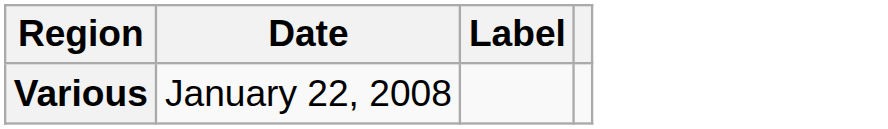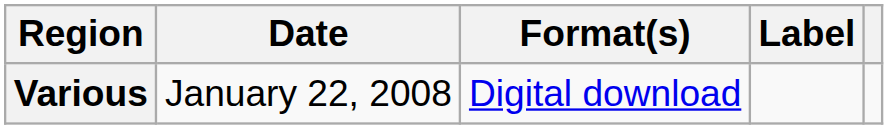+ column: Format(s) | Digital download
